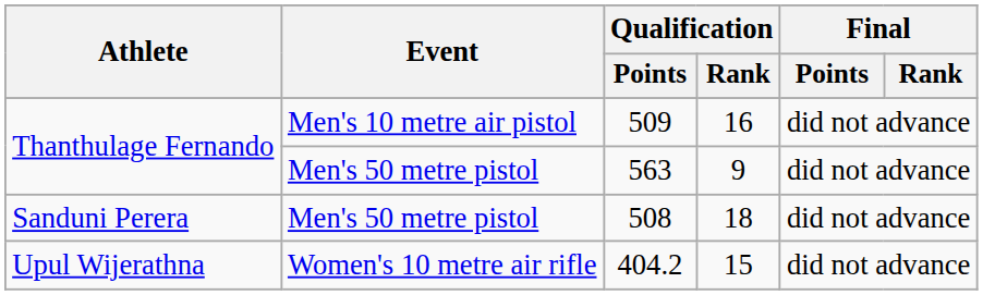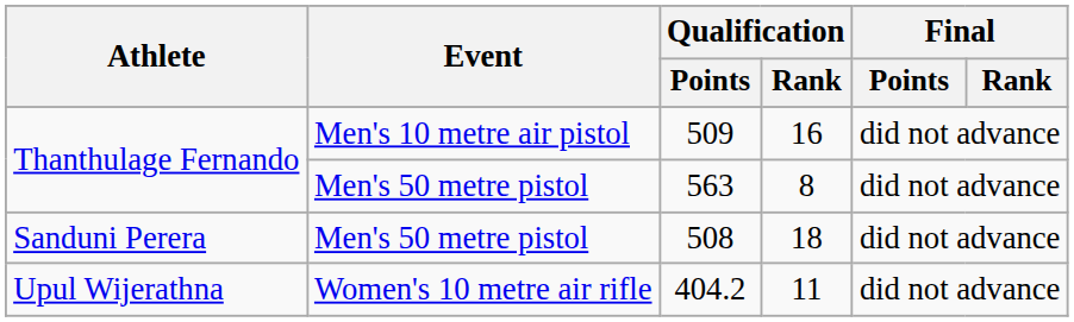563 | Qualification / Rank: 9 -> 8
404.2 | Qualification / Rank: 15 -> 11
